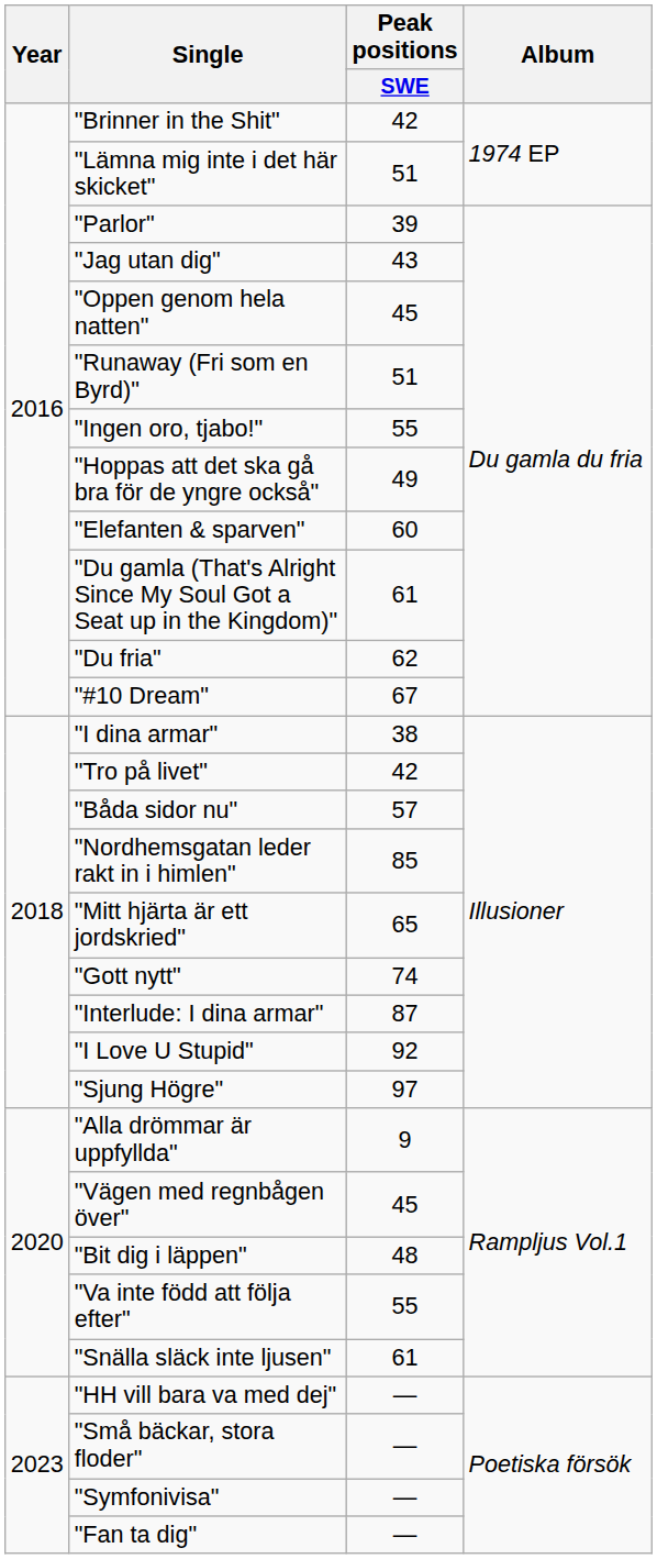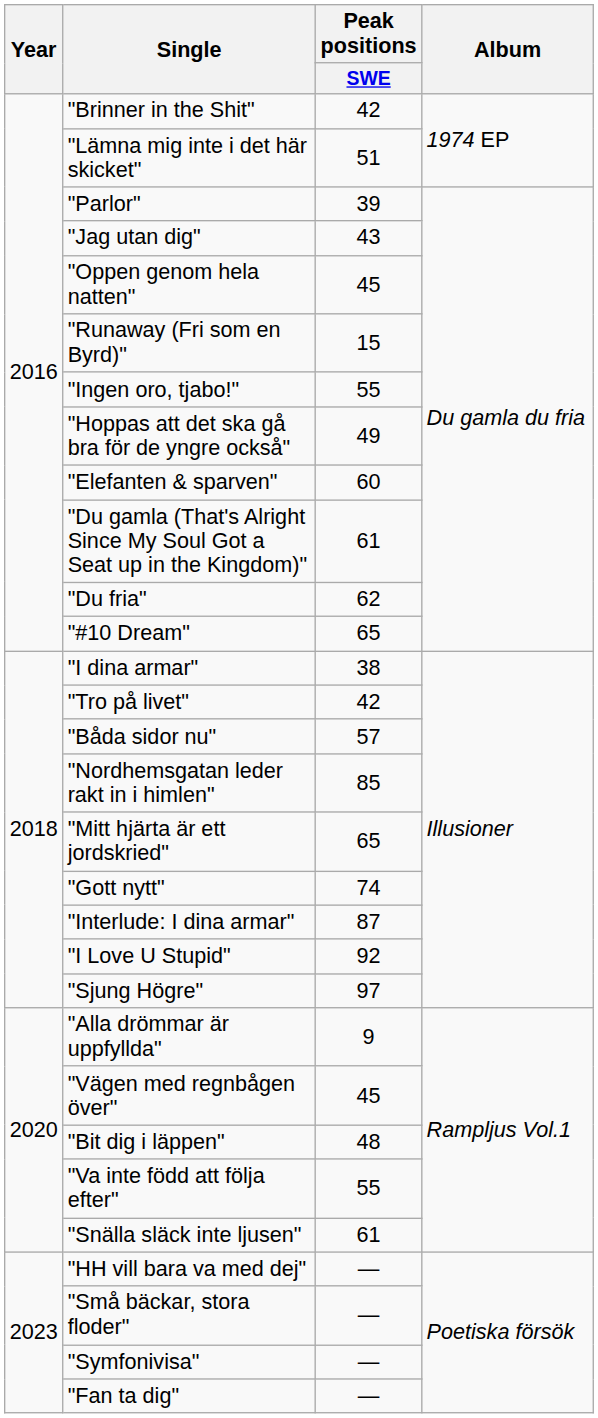"Runaway (Fri som en Byrd)" | Peak positions / SWE: 51 -> 15
"#10 Dream" | Peak positions / SWE: 67 -> 65
